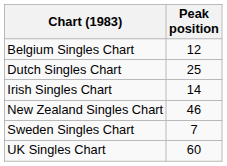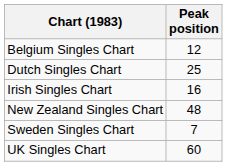Irish Singles Chart | Peak position: 14 -> 16
New Zealand Singles Chart | Peak position: 46 -> 48
